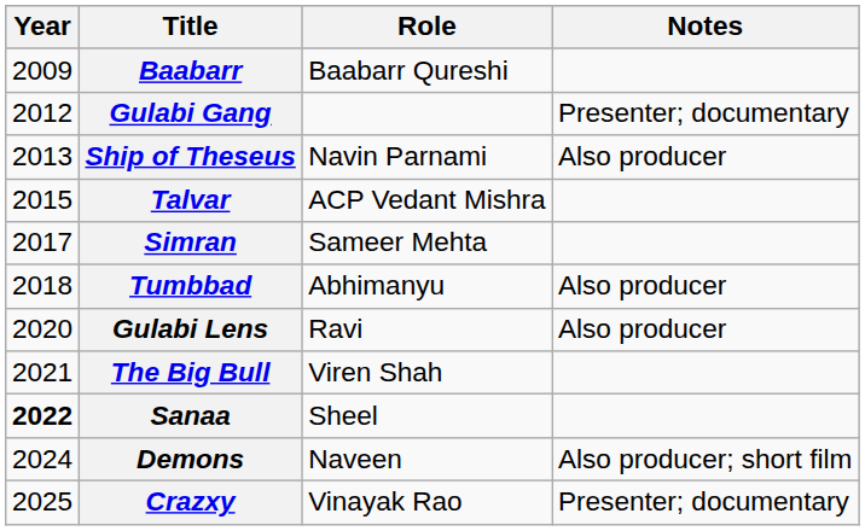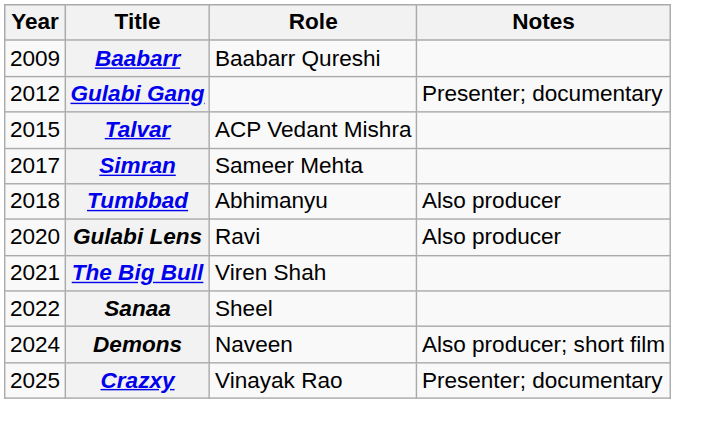- row: 2013 | Ship of Theseus | Navin Parnami | Also producer
Sanaa | Year: bold -> normal
